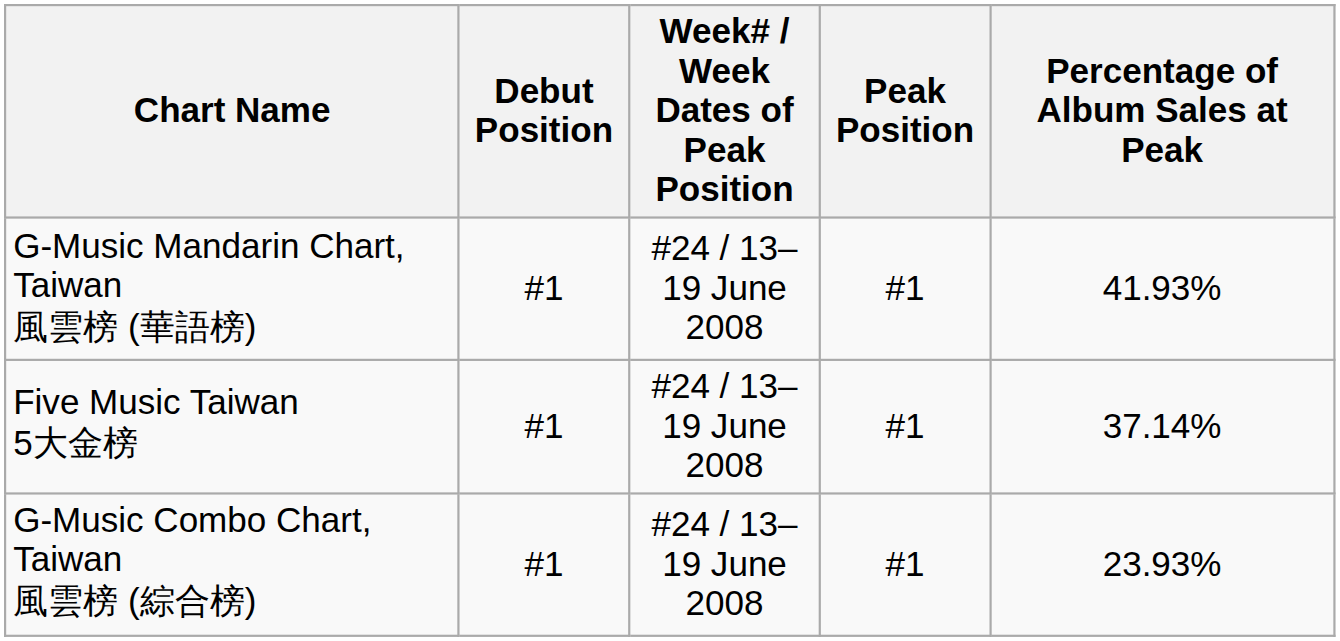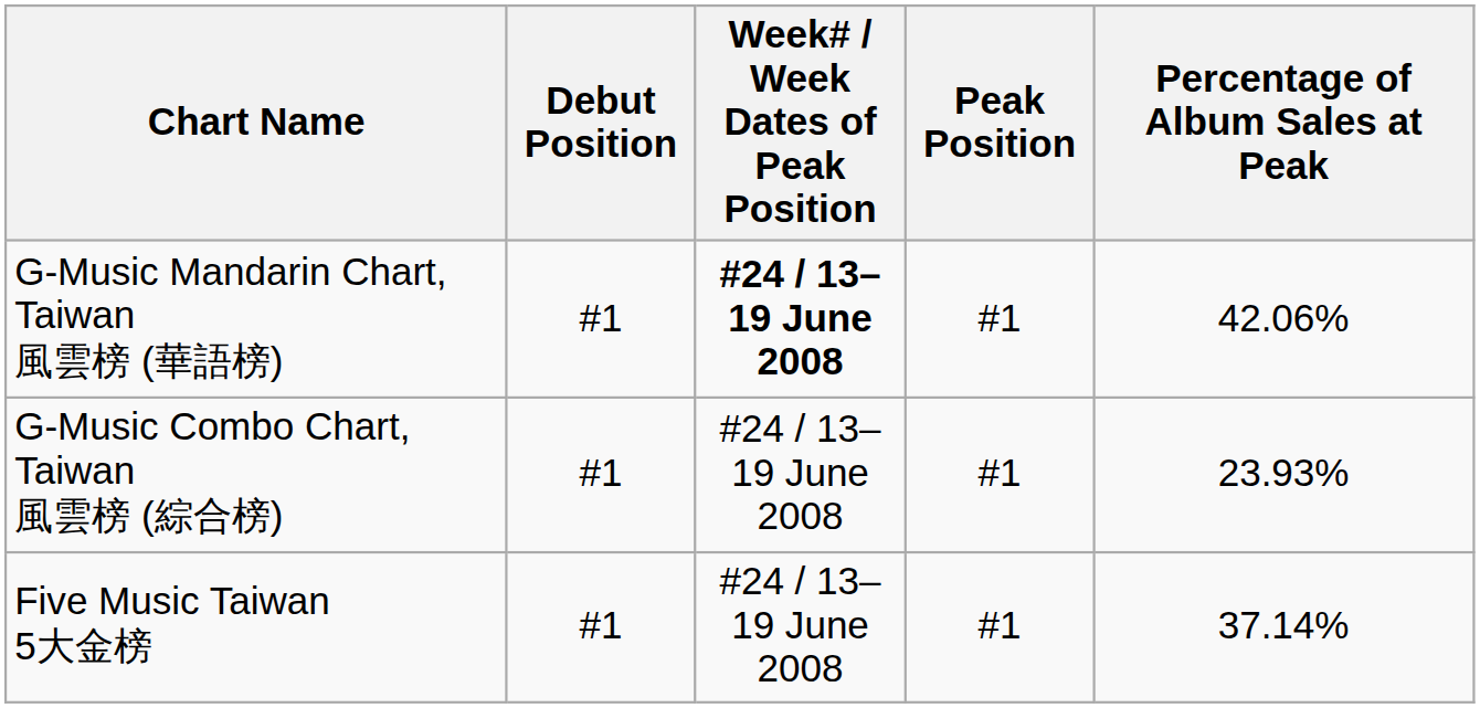G-Music Mandarin Chart, Taiwan 風雲榜 (華語榜) | Week# / Week Dates of Peak Position: normal -> bold
G-Music Mandarin Chart, Taiwan 風雲榜 (華語榜) | Percentage of Album Sales at Peak: 41.93% -> 42.06%
rows swapped: G-Music Combo Chart, Taiwan 風雲榜 (綜合榜) <-> Five Music Taiwan 5大金榜
